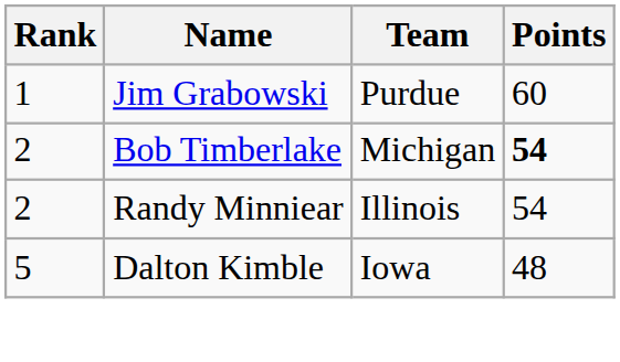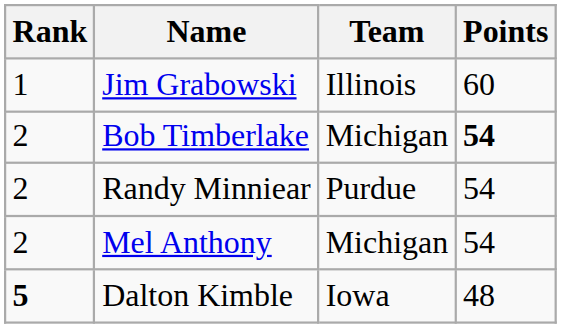Jim Grabowski | Team: Purdue -> Illinois
Randy Minniear | Team: Illinois -> Purdue
+ row: 2 | Mel Anthony | Michigan | 54
Dalton Kimble | Rank: normal -> bold
